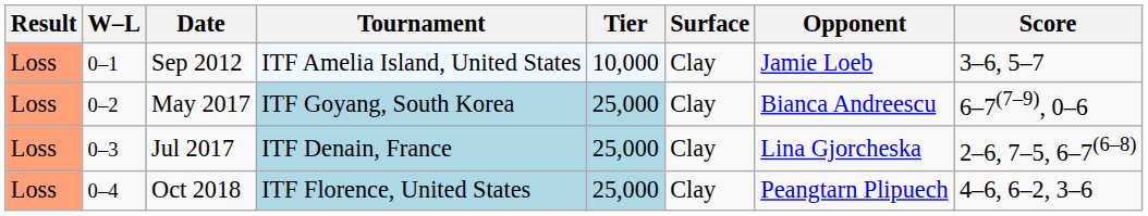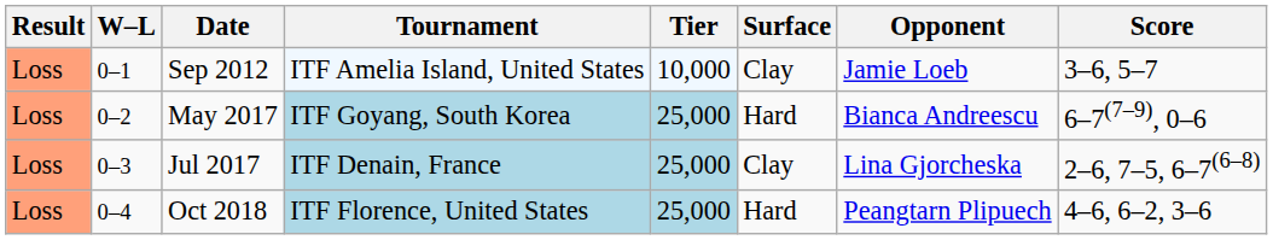May 2017 | Surface: Clay -> Hard
Oct 2018 | Surface: Clay -> Hard
